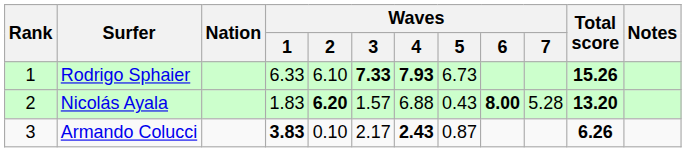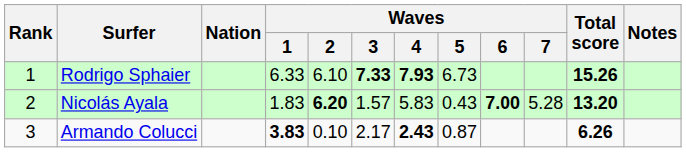Nicolás Ayala | Waves / 4: 6.88 -> 5.83
Nicolás Ayala | Waves / 6: 8.00 -> 7.00
